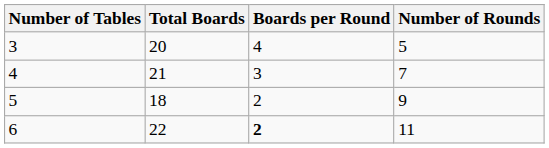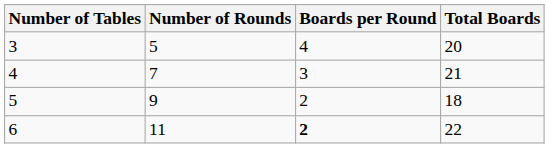columns swapped: Number of Rounds <-> Total Boards
